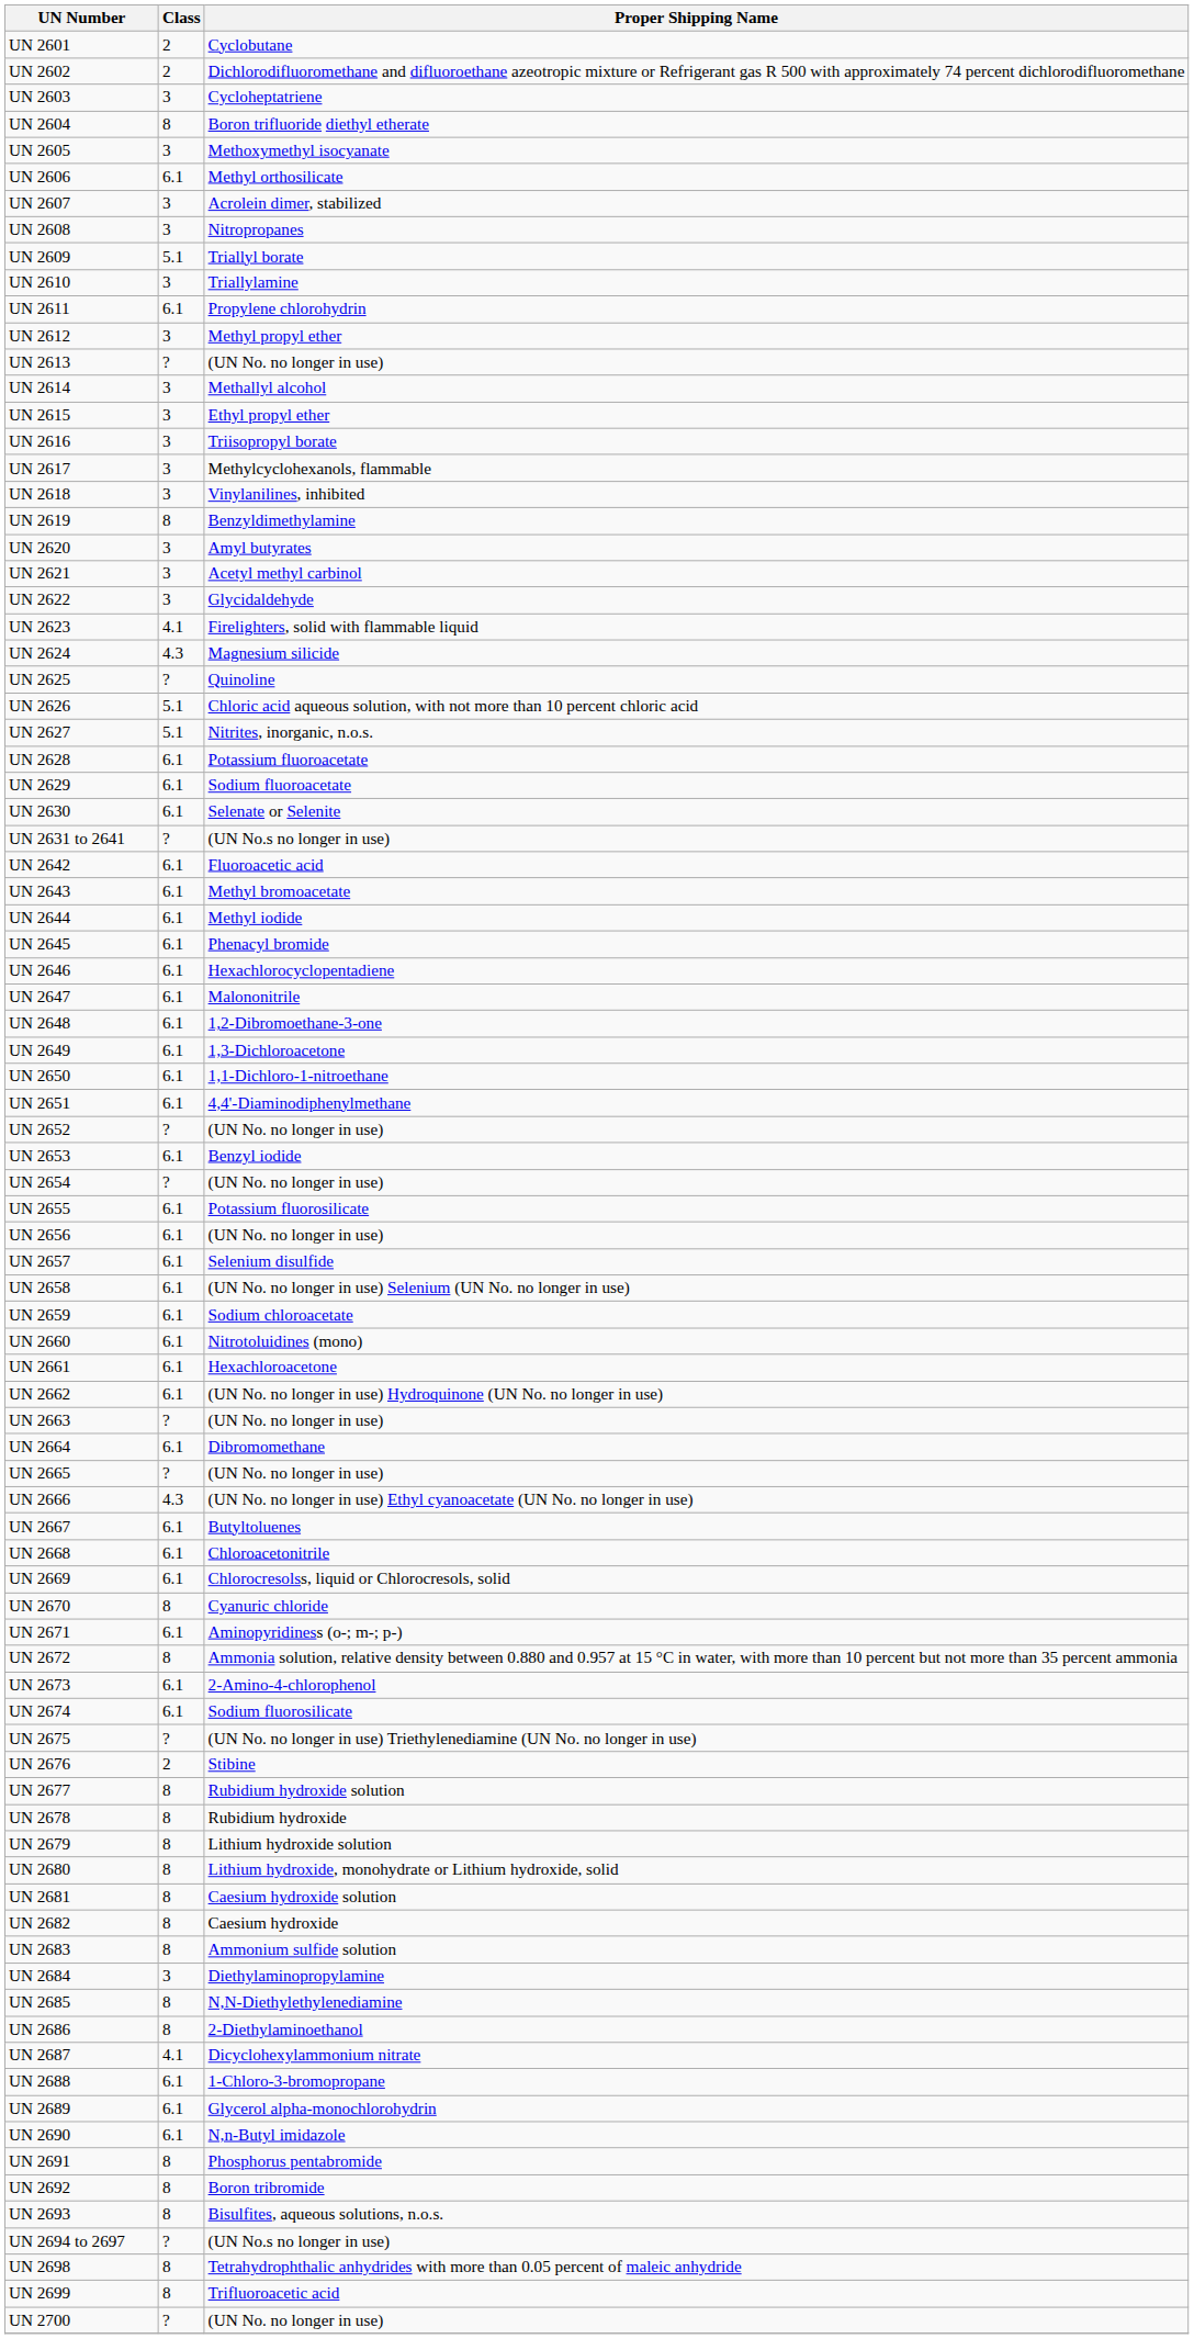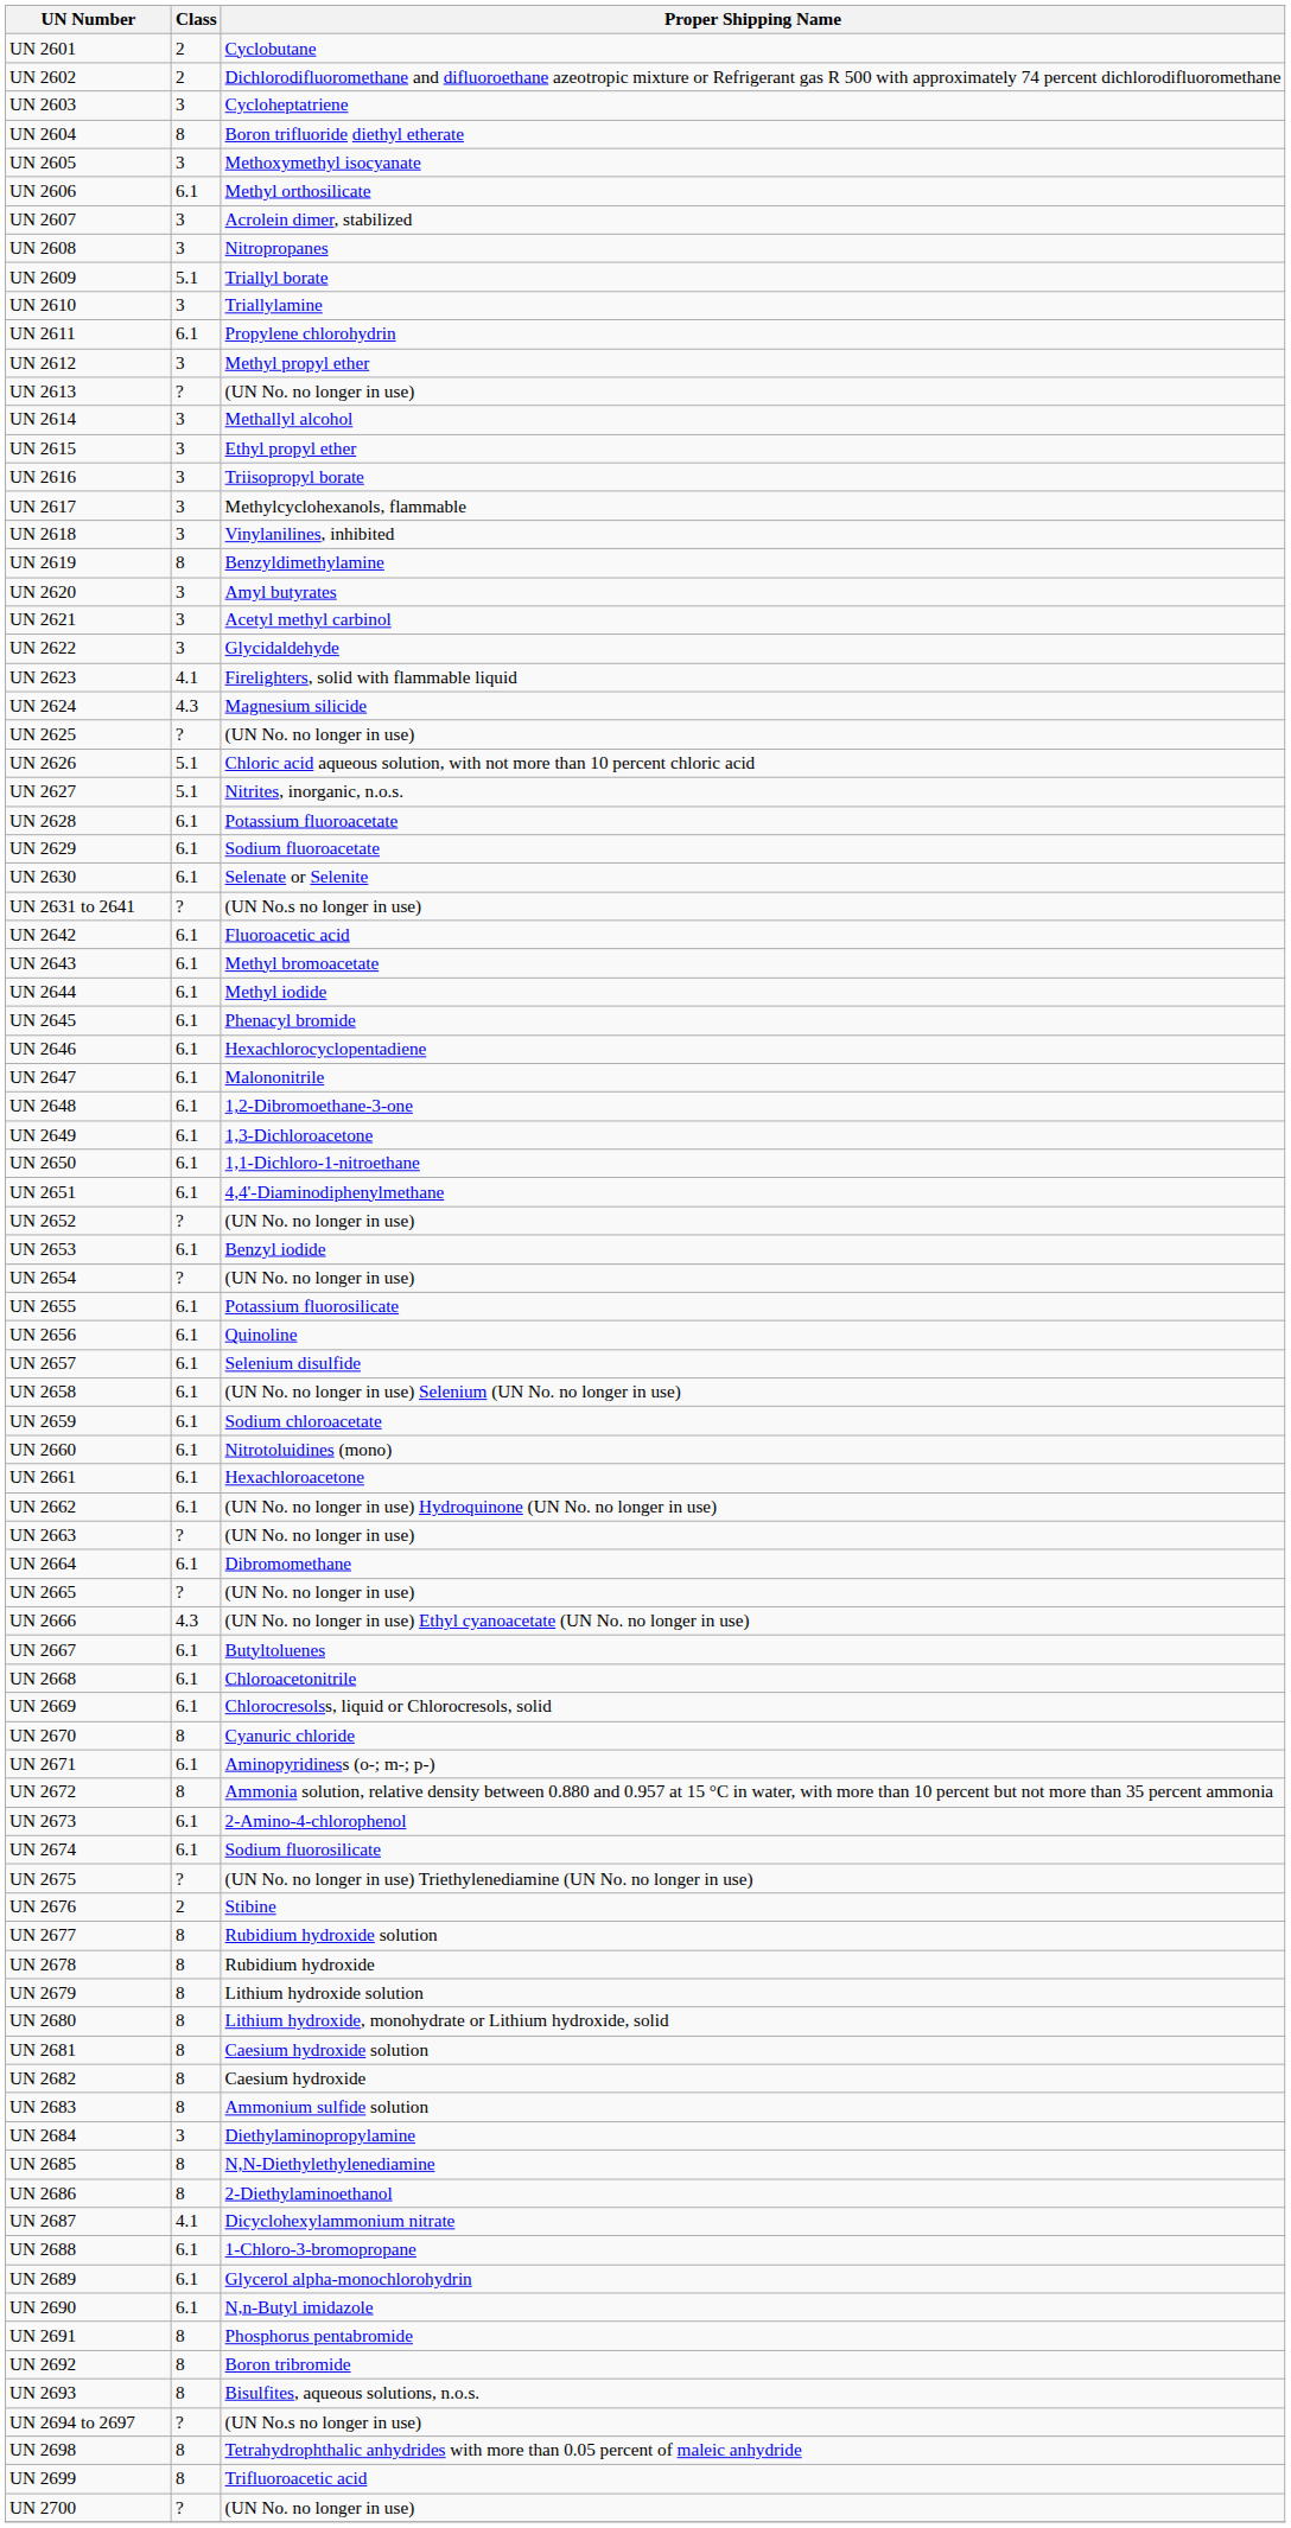UN 2625 | Proper Shipping Name: Quinoline -> (UN No. no longer in use)
UN 2656 | Proper Shipping Name: (UN No. no longer in use) -> Quinoline
